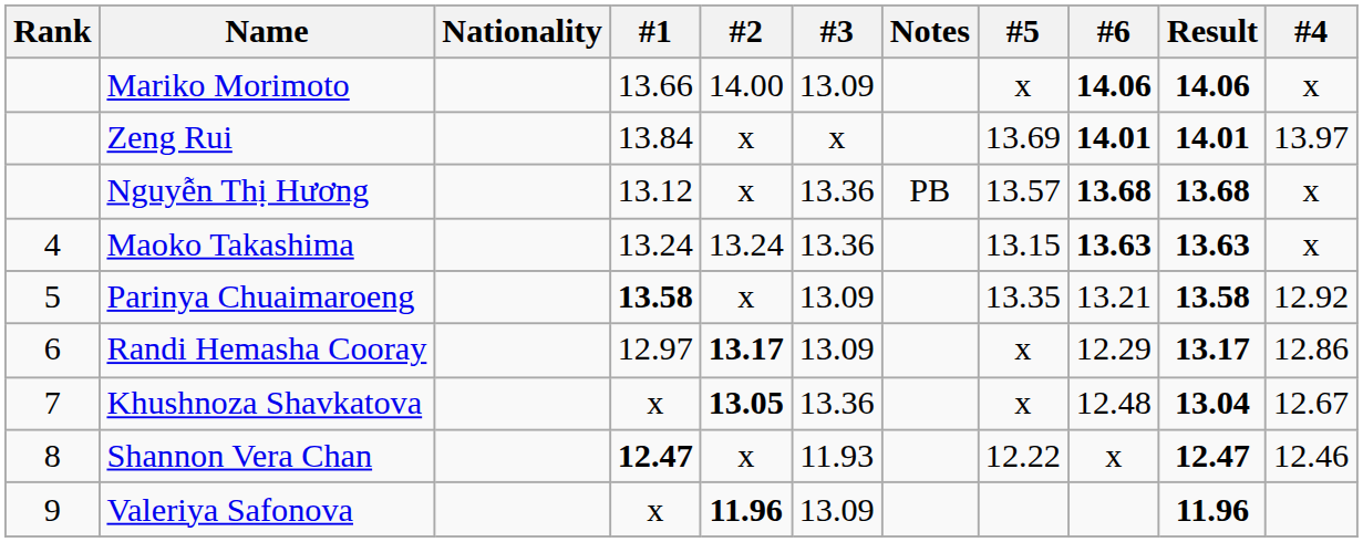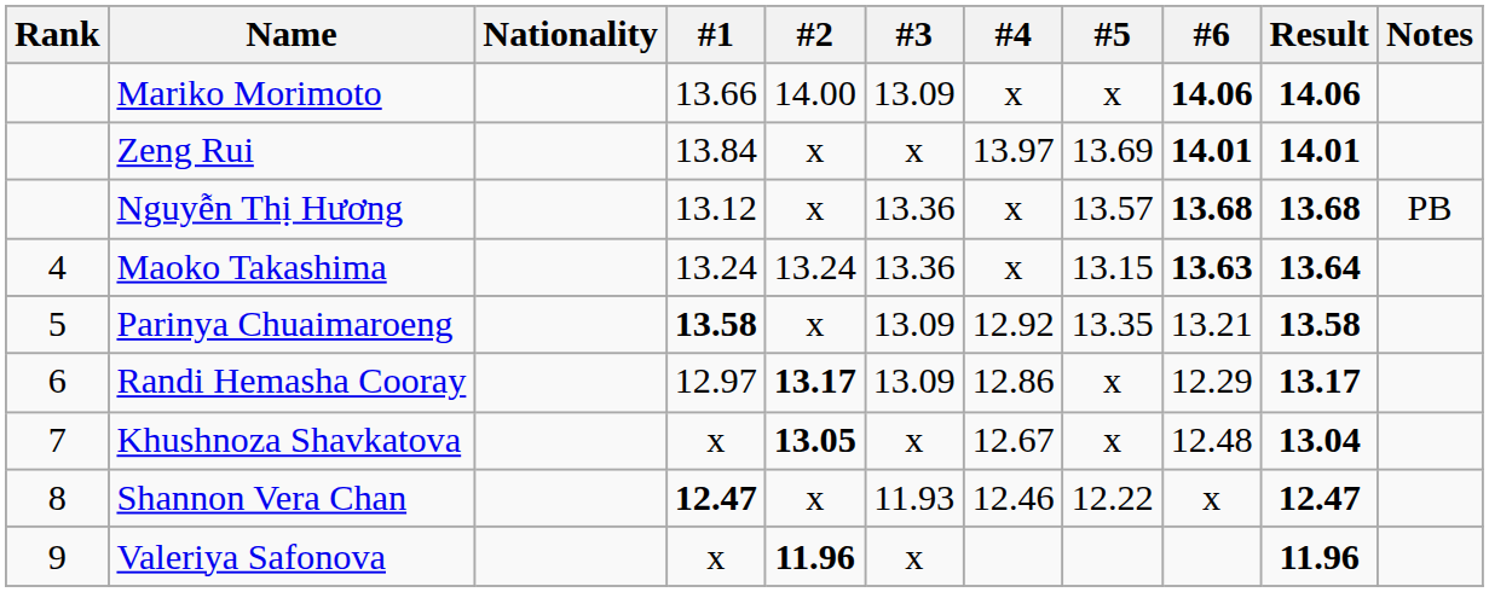columns swapped: #4 <-> Notes
Maoko Takashima | Result: 13.63 -> 13.64
Khushnoza Shavkatova | #3: 13.36 -> x
Valeriya Safonova | #3: 13.09 -> x
